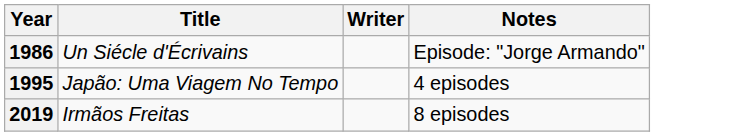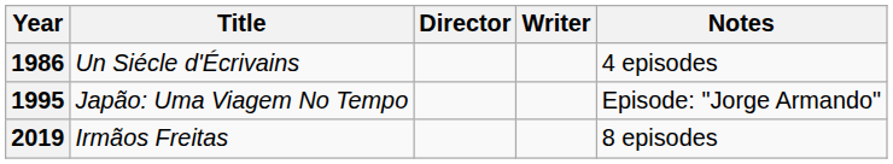+ column: Director
1986 | Notes: Episode: "Jorge Armando" -> 4 episodes
1995 | Notes: 4 episodes -> Episode: "Jorge Armando"
